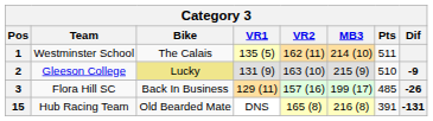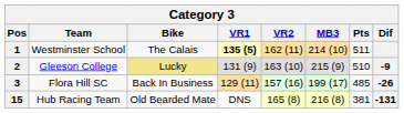1 | VR1: normal -> bold
15 | Pts: 391 -> 381
